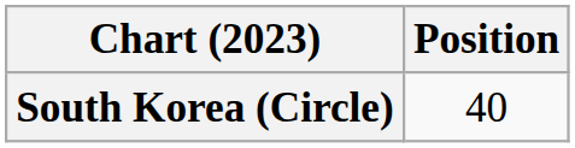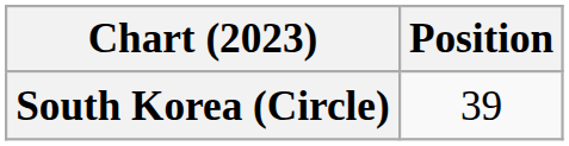South Korea (Circle) | Position: 40 -> 39
